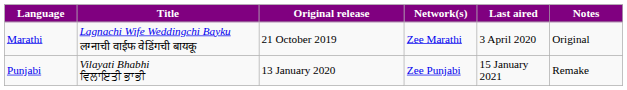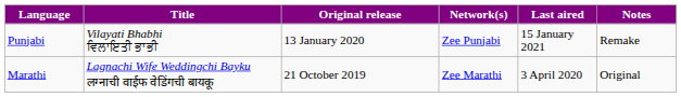rows swapped: Marathi <-> Punjabi
